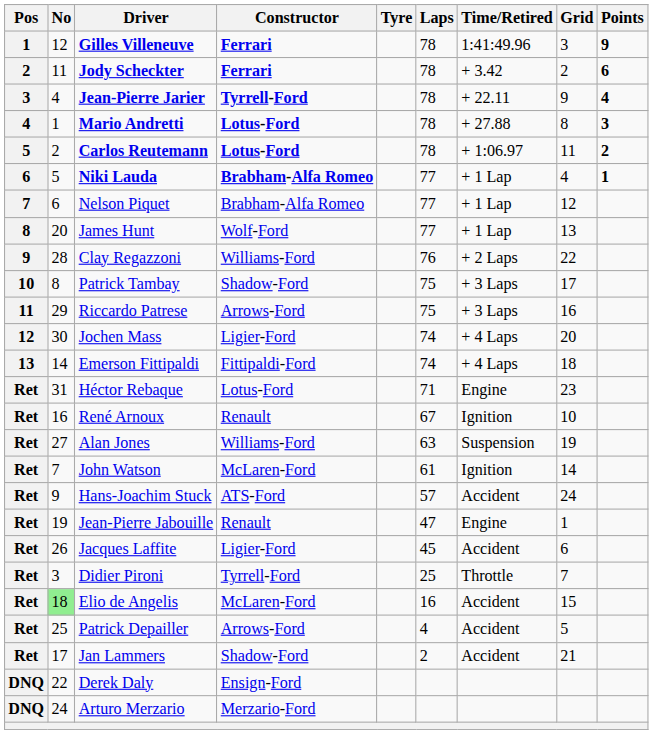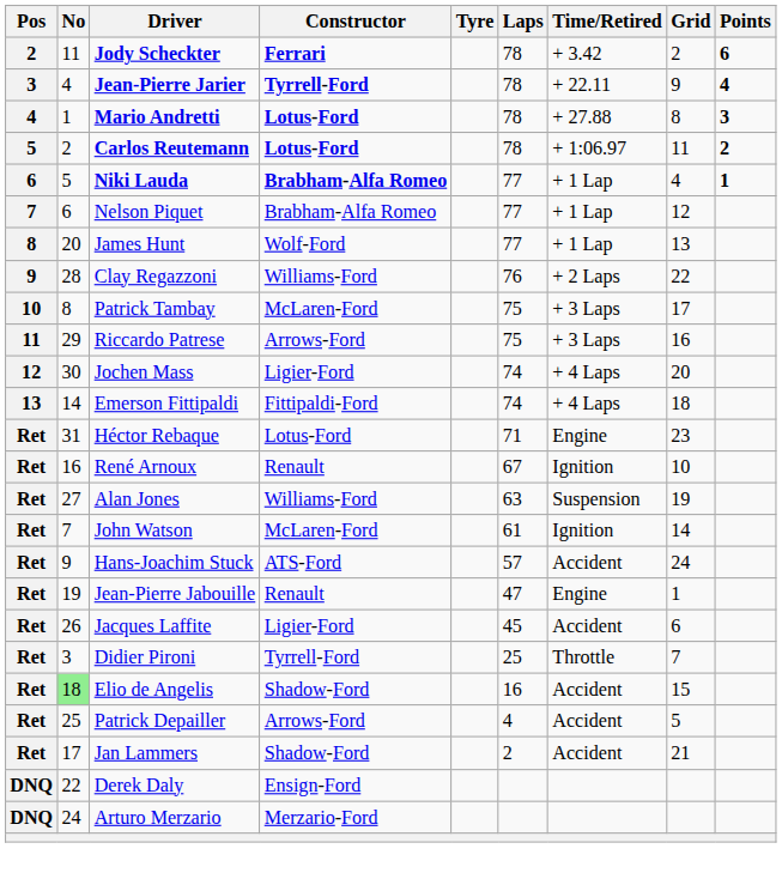- row: 1 | 12 | Gilles Villeneuve | Ferrari | 78 | 1:41:49.96 | 3 | 9
Patrick Tambay | Constructor: Shadow-Ford -> McLaren-Ford
Elio de Angelis | Constructor: McLaren-Ford -> Shadow-Ford
